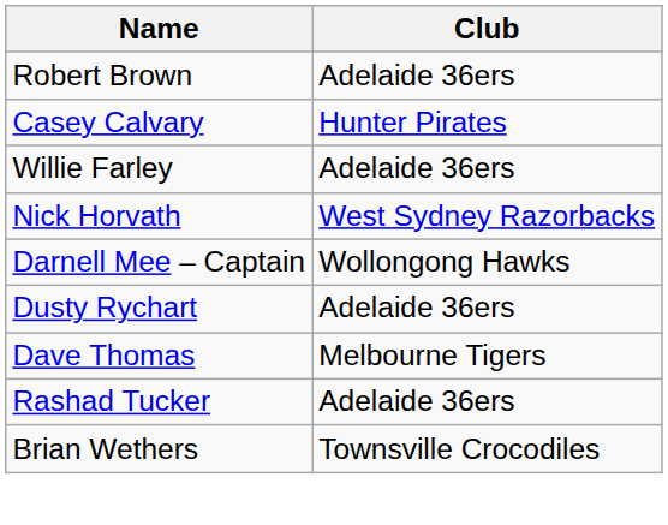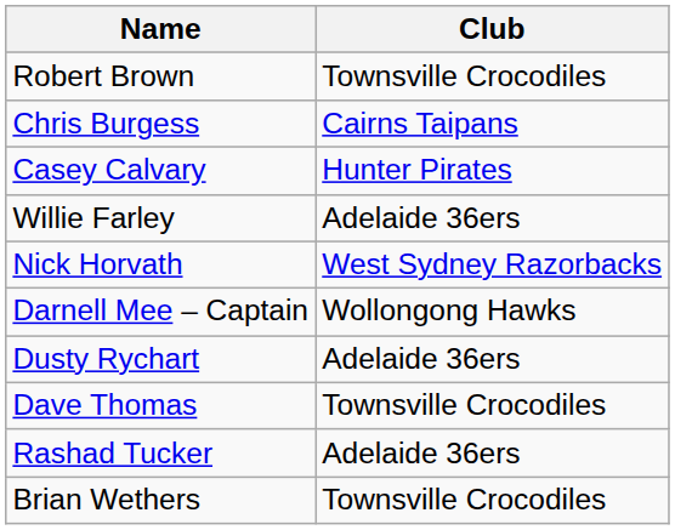Robert Brown | Club: Adelaide 36ers -> Townsville Crocodiles
+ row: Chris Burgess | Cairns Taipans
Dave Thomas | Club: Melbourne Tigers -> Townsville Crocodiles
